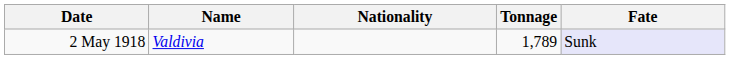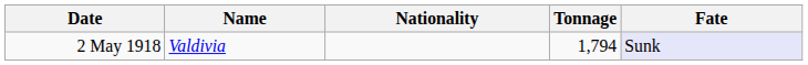2 May 1918 | Tonnage: 1,789 -> 1,794
